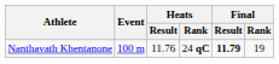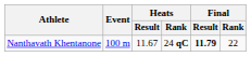Nanthavath Khentanone | Heats / Result: 11.76 -> 11.67
Nanthavath Khentanone | Final / Rank: 19 -> 22
